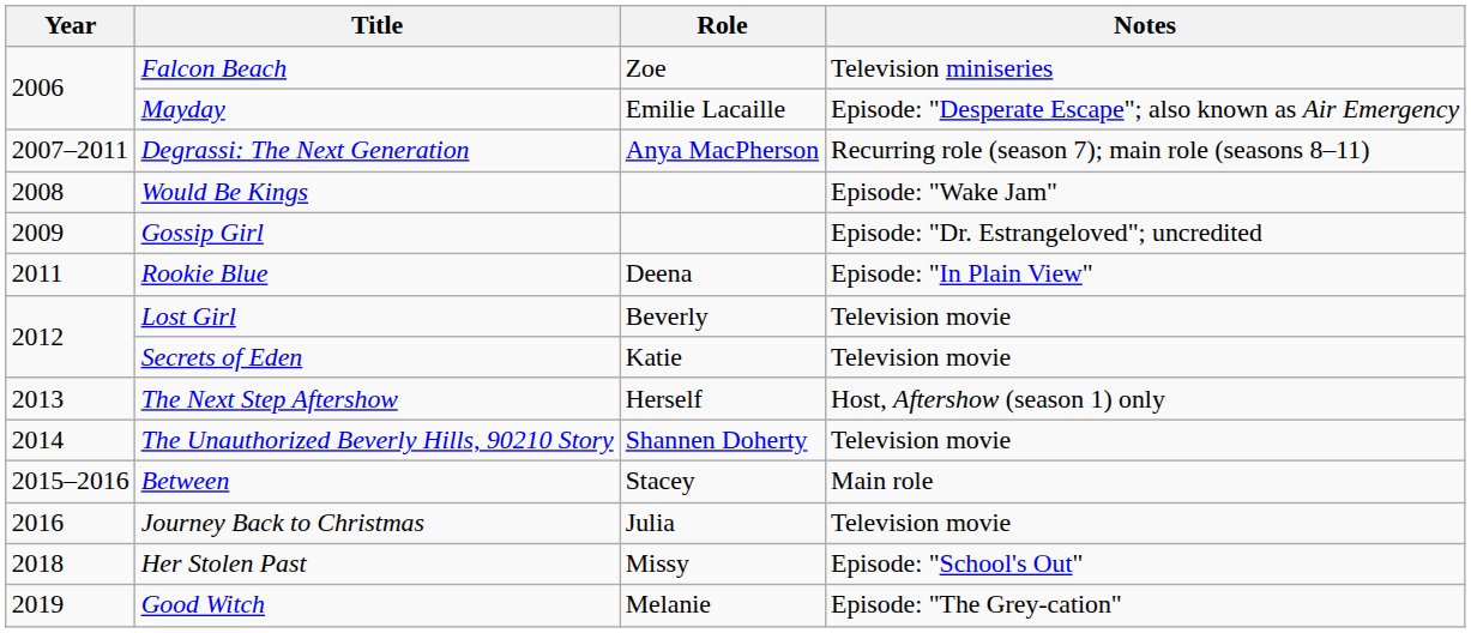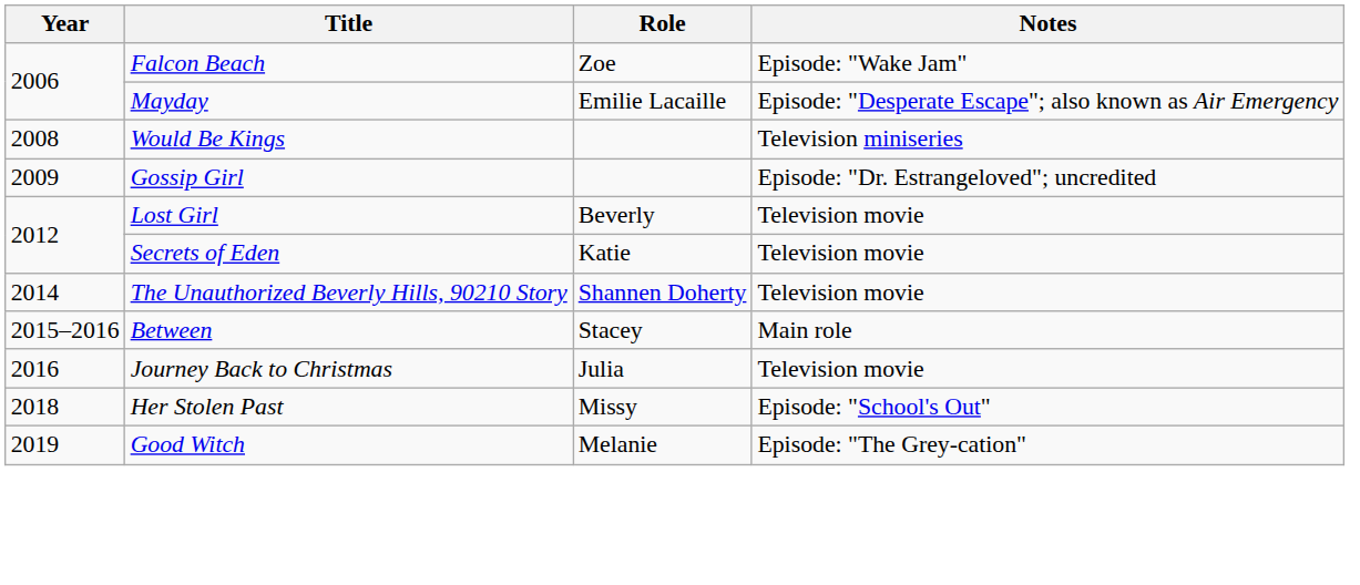Falcon Beach | Notes: Television miniseries -> Episode: "Wake Jam"
- row: 2007–2011 | Degrassi: The Next Generation | Anya MacPherson | Recurring role (season 7); main role (seasons 8–11)
Would Be Kings | Notes: Episode: "Wake Jam" -> Television miniseries
- row: 2011 | Rookie Blue | Deena | Episode: "In Plain View"
- row: 2013 | The Next Step Aftershow | Herself | Host, Aftershow (season 1) only
